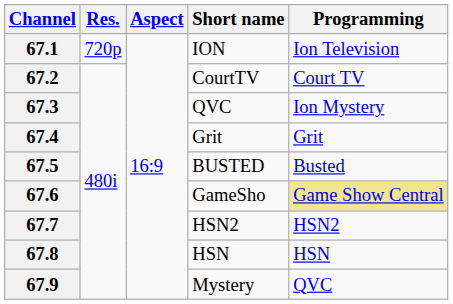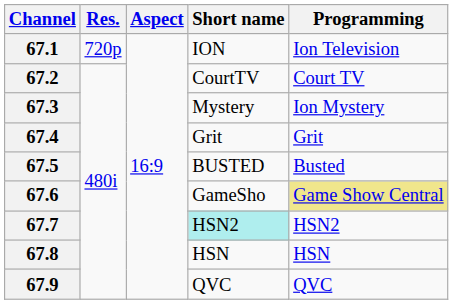67.3 | Short name: QVC -> Mystery
67.7 | Short name: no background -> paleturquoise background
67.9 | Short name: Mystery -> QVC
